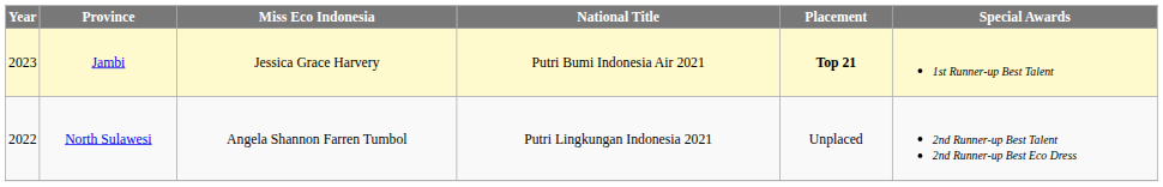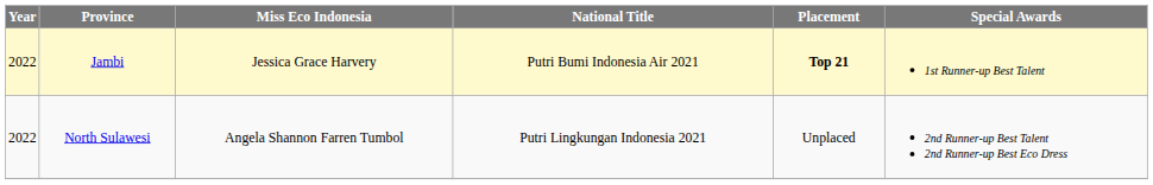Jambi | Year: 2023 -> 2022
